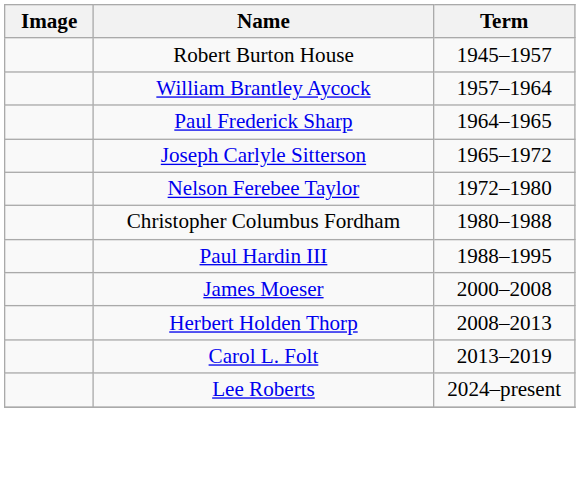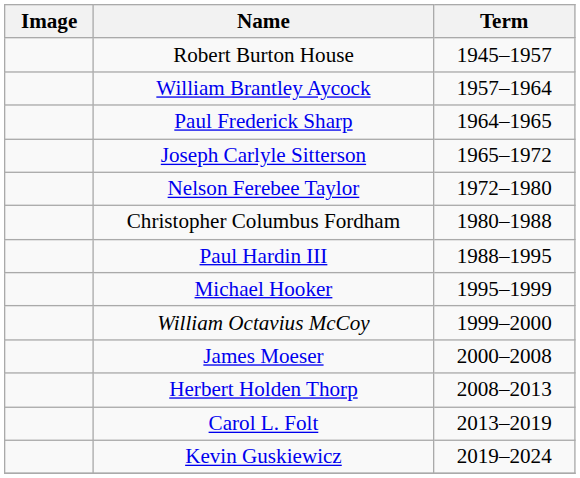+ row: Michael Hooker | 1995–1999
+ row: William Octavius McCoy | 1999–2000
+ row: Kevin Guskiewicz | 2019–2024
- row: Lee Roberts | 2024–present
